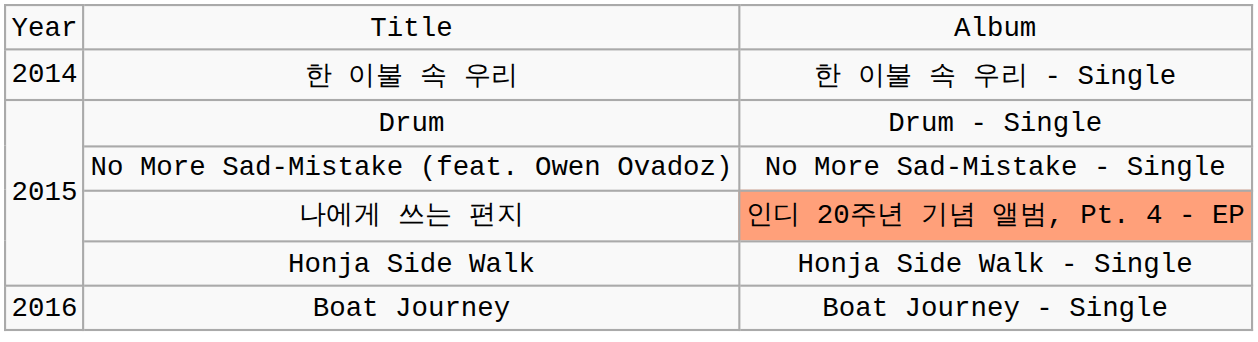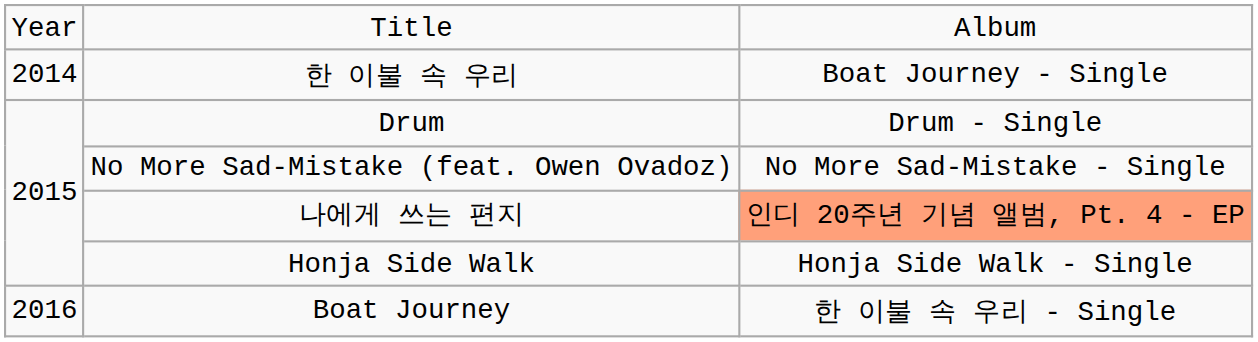한 이불 속 우리 | column 3: 한 이불 속 우리 - Single -> Boat Journey - Single
Boat Journey | column 3: Boat Journey - Single -> 한 이불 속 우리 - Single
